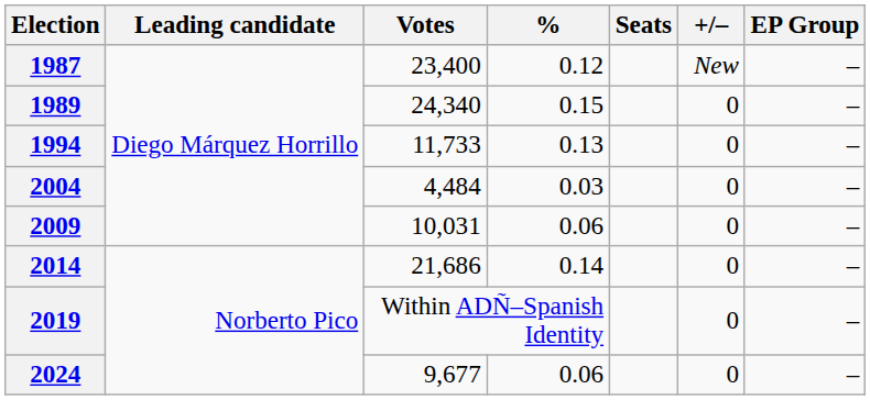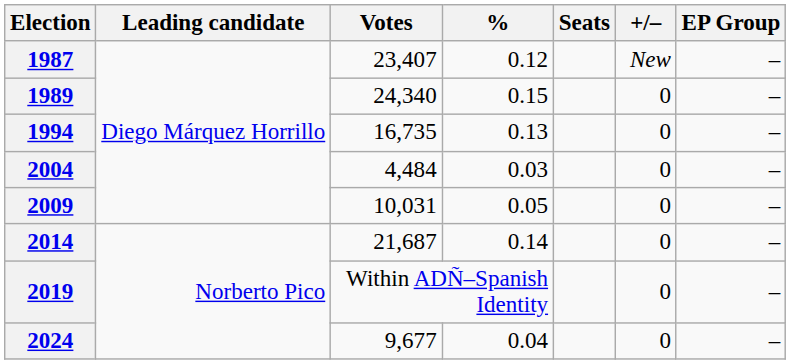1987 | Votes: 23,400 -> 23,407
1994 | Votes: 11,733 -> 16,735
2009 | %: 0.06 -> 0.05
2014 | Votes: 21,686 -> 21,687
2024 | %: 0.06 -> 0.04
